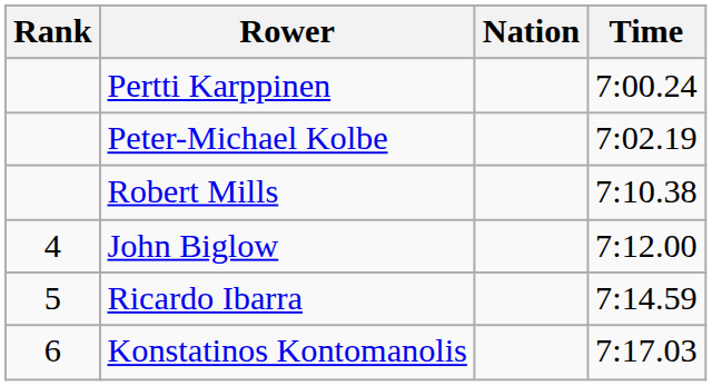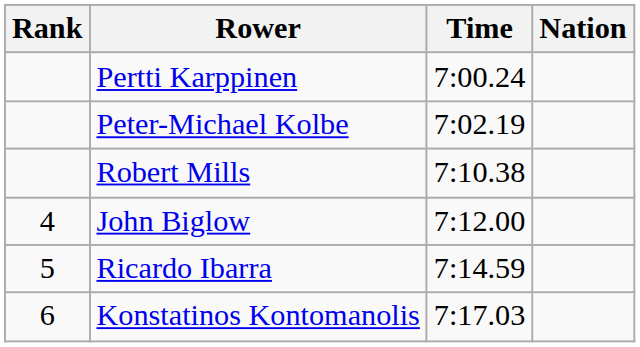columns swapped: Nation <-> Time
